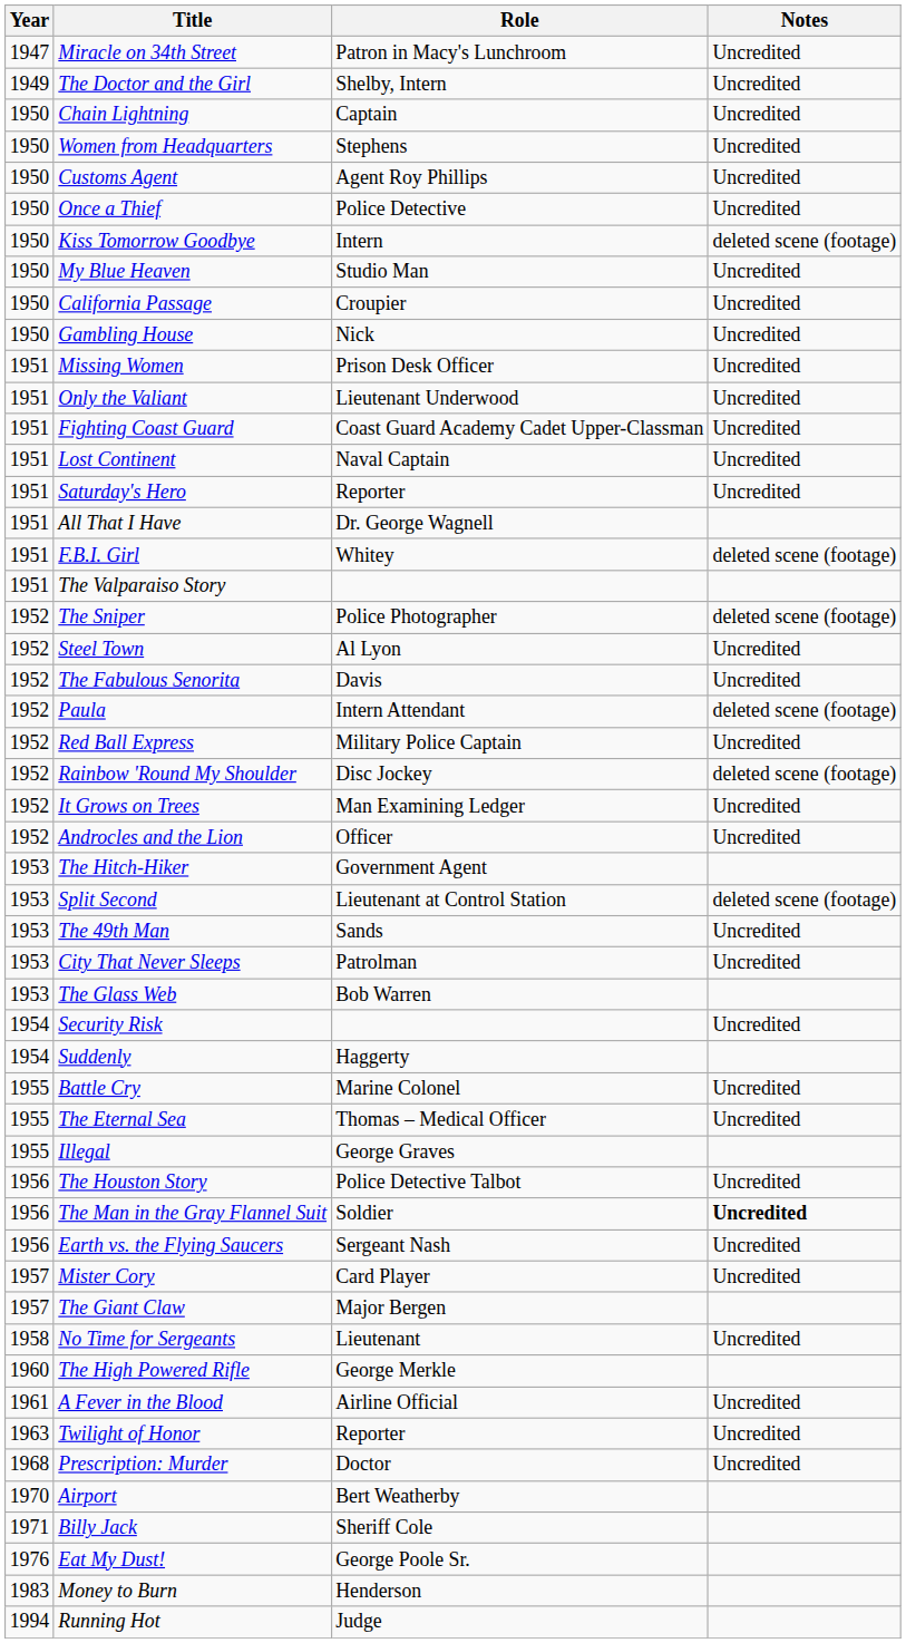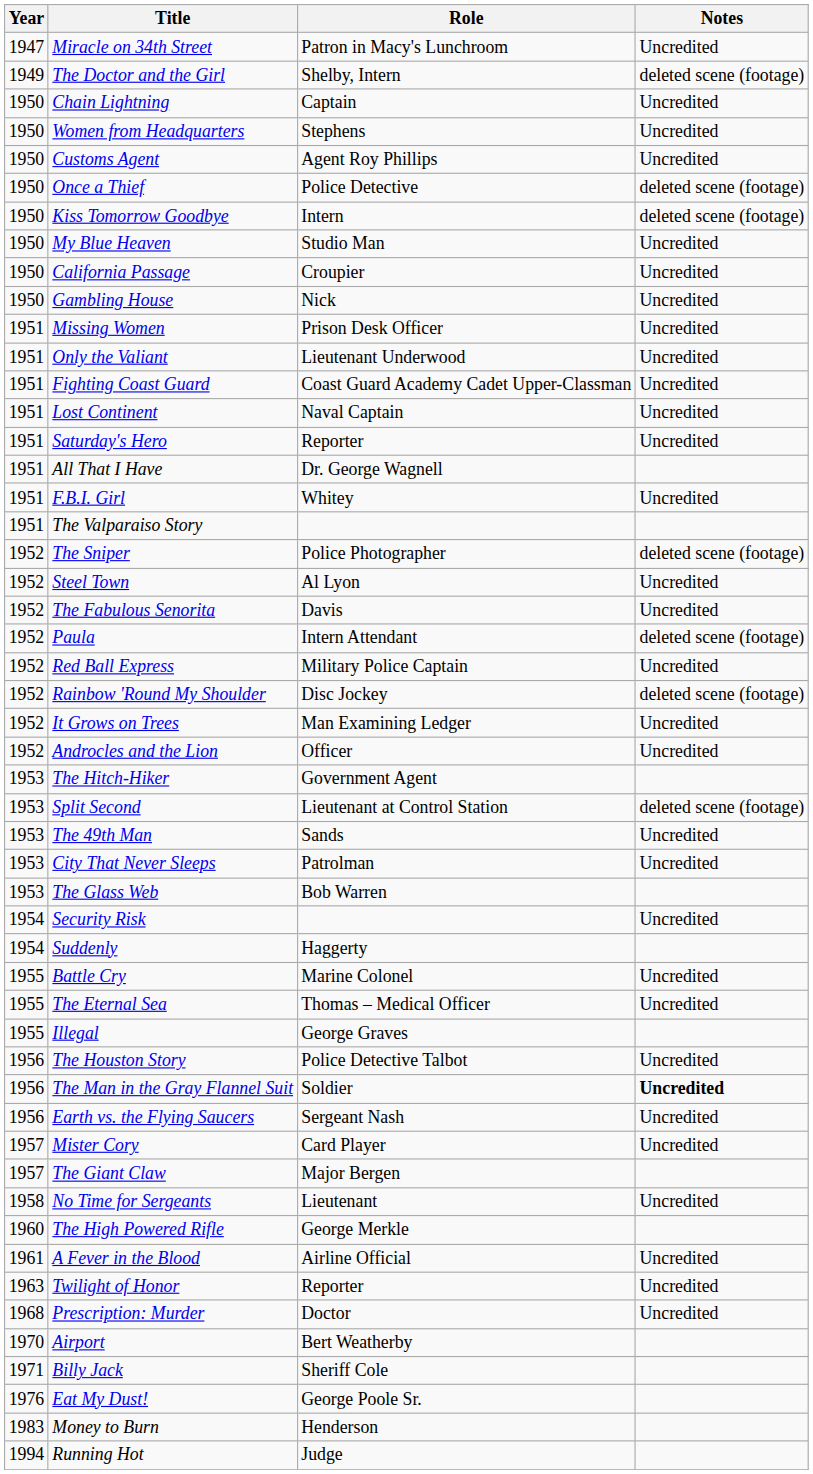The Doctor and the Girl | Notes: Uncredited -> deleted scene (footage)
Once a Thief | Notes: Uncredited -> deleted scene (footage)
F.B.I. Girl | Notes: deleted scene (footage) -> Uncredited
